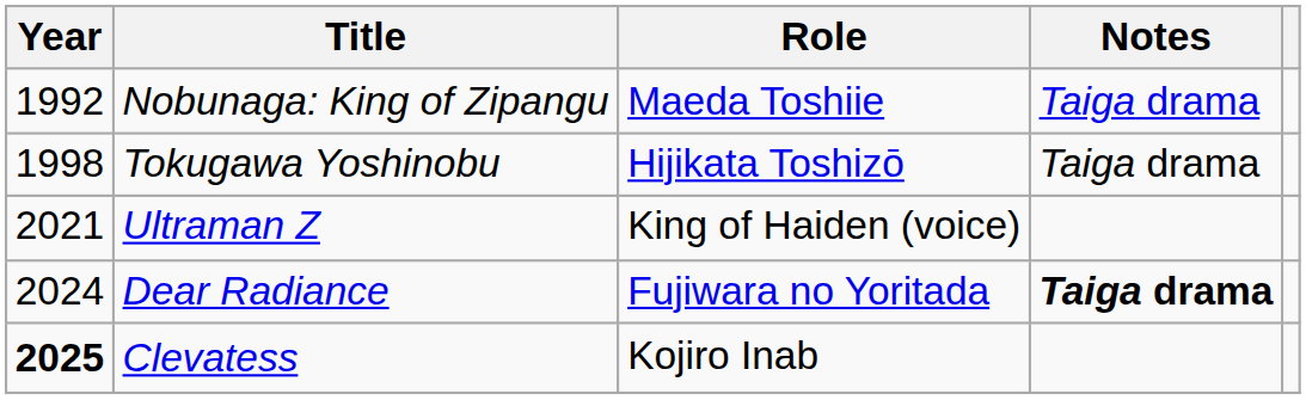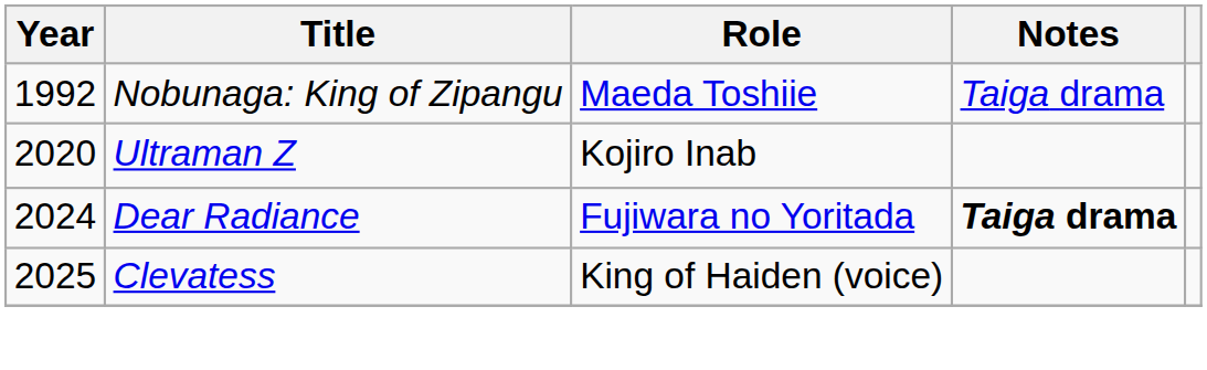- row: 1998 | Tokugawa Yoshinobu | Hijikata Toshizō | Taiga drama
Ultraman Z | Year: 2021 -> 2020
Ultraman Z | Role: King of Haiden (voice) -> Kojiro Inab
Clevatess | Year: bold -> normal
Clevatess | Role: Kojiro Inab -> King of Haiden (voice)
